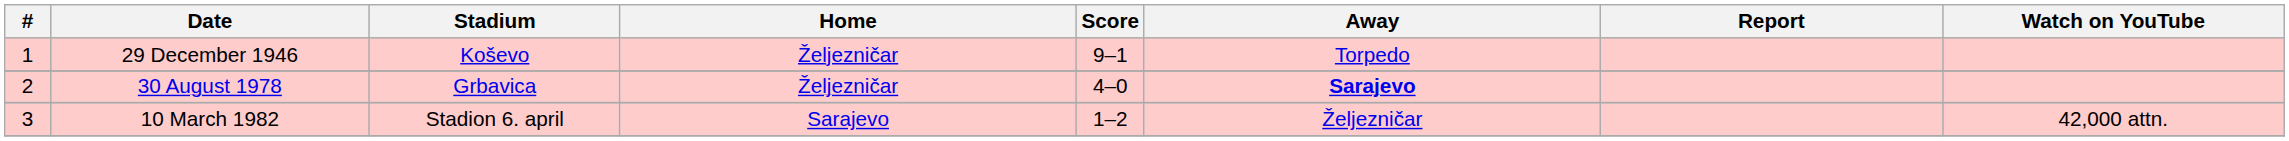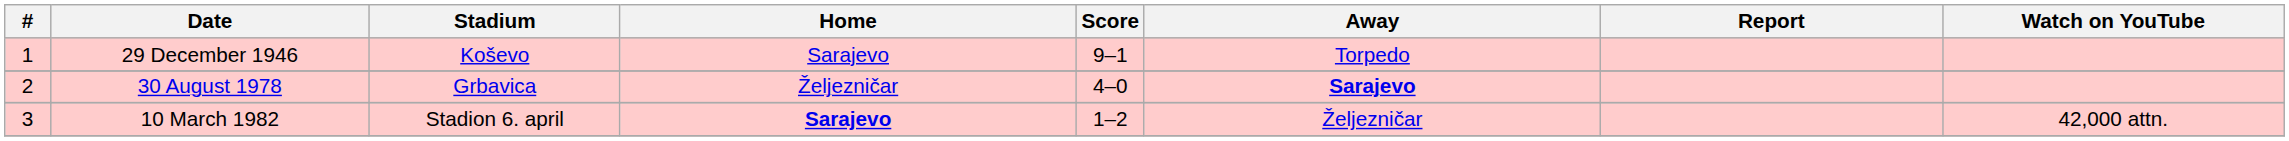29 December 1946 | Home: Željezničar -> Sarajevo
10 March 1982 | Home: normal -> bold
